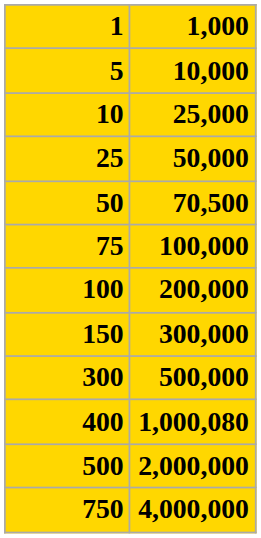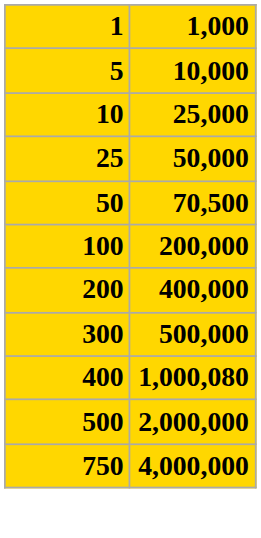- row: 75 | 100,000
- row: 150 | 300,000
+ row: 200 | 400,000
